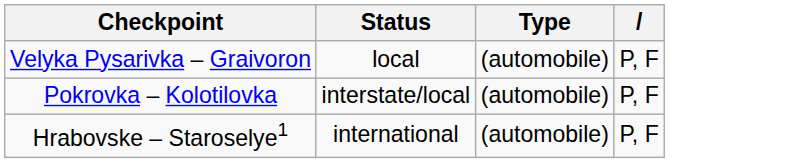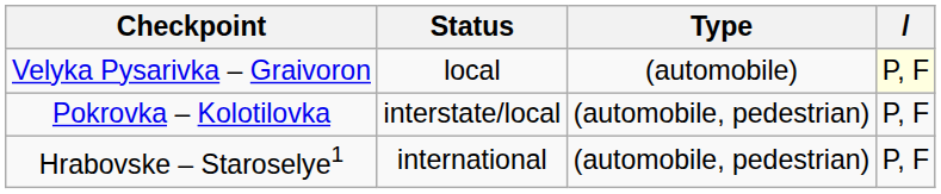Velyka Pysarivka – Graivoron | column 4: no background -> lightyellow background
Pokrovka – Kolotilovka | Type: (automobile) -> (automobile, pedestrian)
Hrabovske – Staroselye1 | Type: (automobile) -> (automobile, pedestrian)
